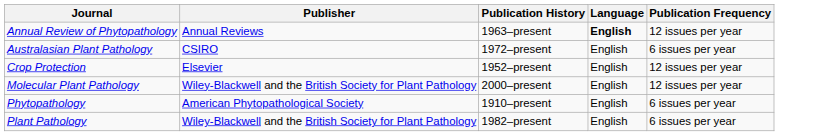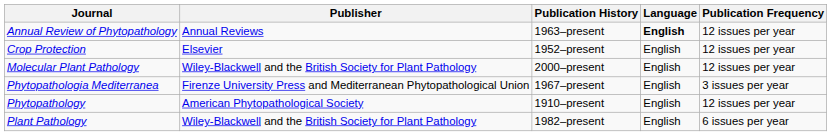- row: Australasian Plant Pathology | CSIRO | 1972–present | English | 6 issues per year
+ row: Phytopathologia Mediterranea | Firenze University Press and Mediterranean Phytopathological Union | 1967–present | English | 3 issues per year
Phytopathology | Publication Frequency: 6 issues per year -> 12 issues per year
